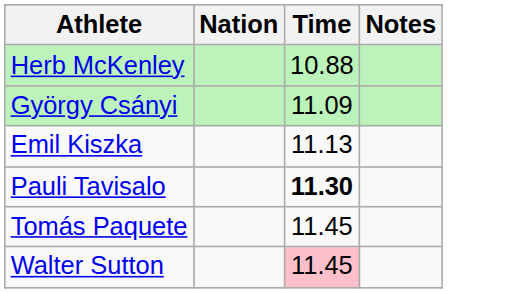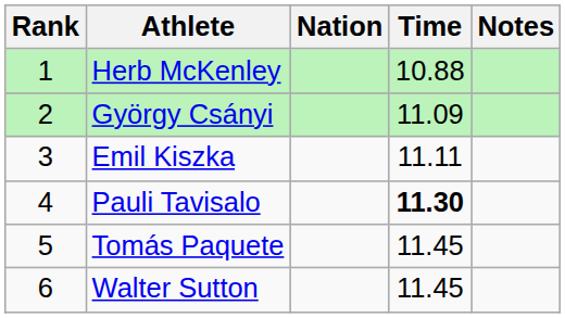+ column: Rank | 1 | 2 | 3 | 4 | 5 | 6
Emil Kiszka | Time: 11.13 -> 11.11
Walter Sutton | Time: pink background -> no background
